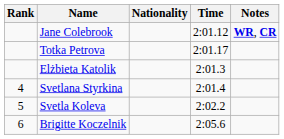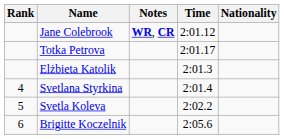columns swapped: Nationality <-> Notes
